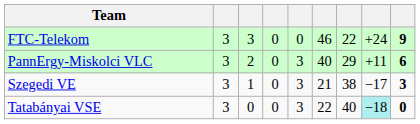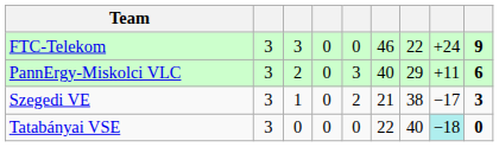Szegedi VE | column 5: 3 -> 2
Tatabányai VSE | column 5: 3 -> 0
